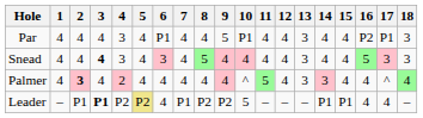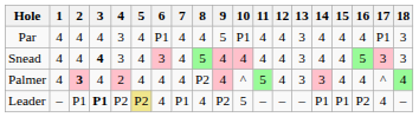Par | 16: P2 -> 4
Palmer | 8: 4 -> P2
Leader | 8: P2 -> 4
Leader | 16: 4 -> P2
